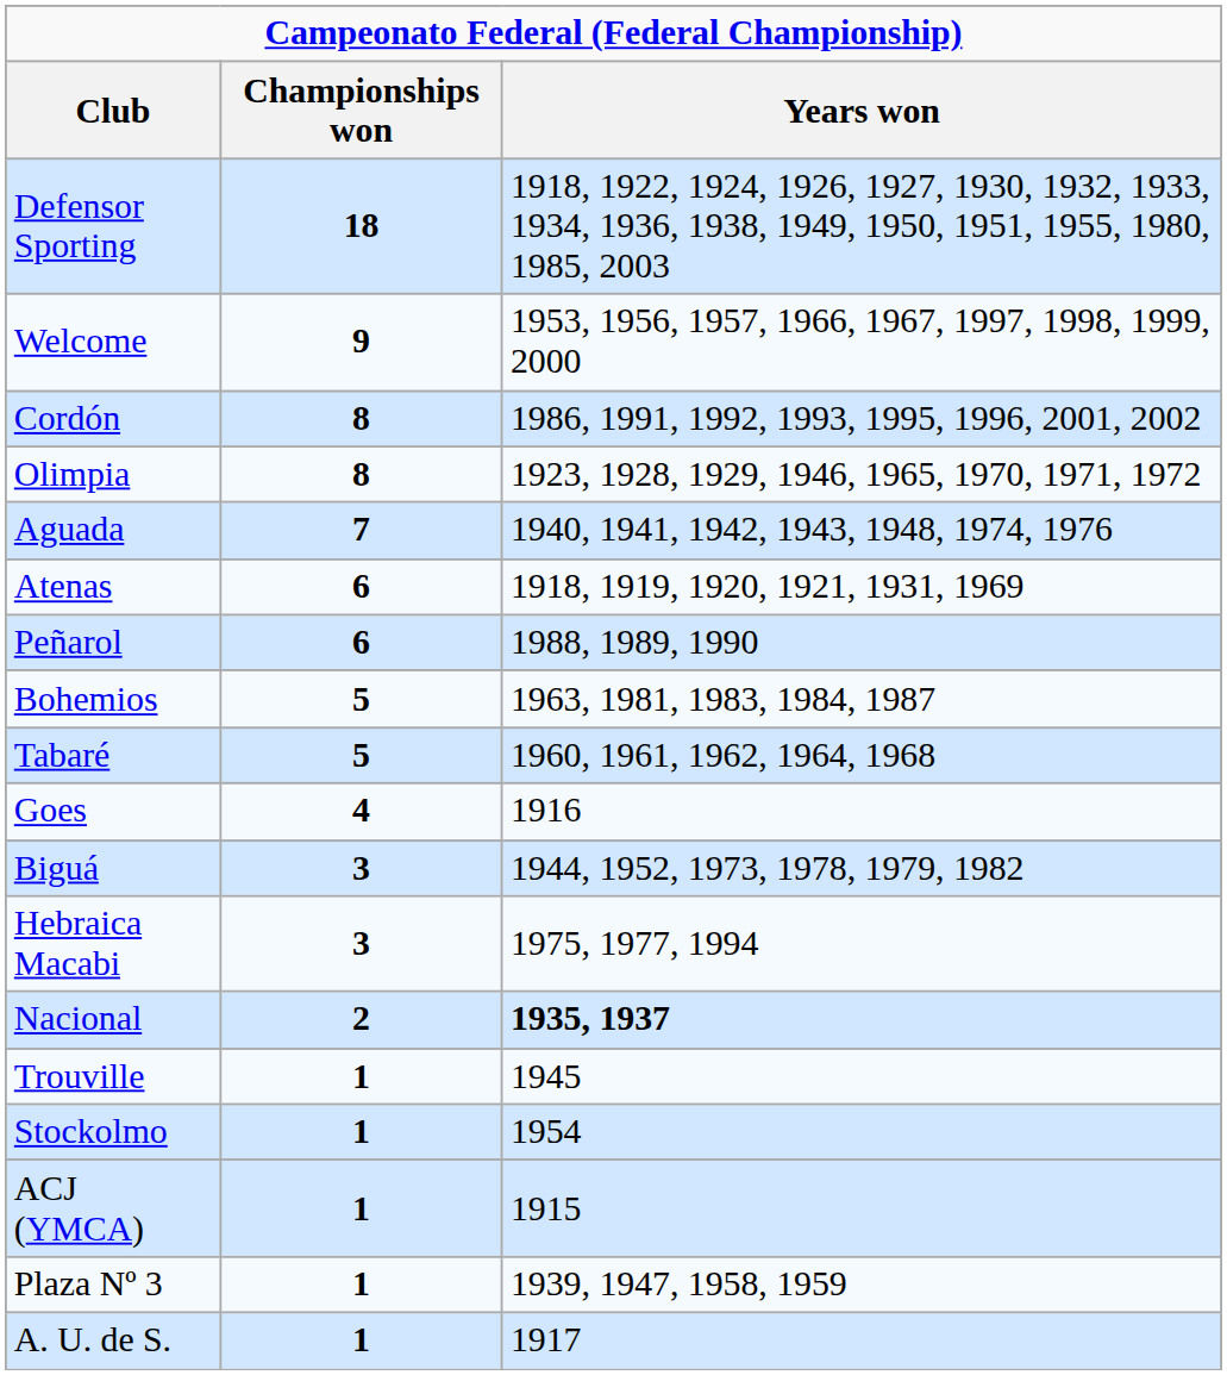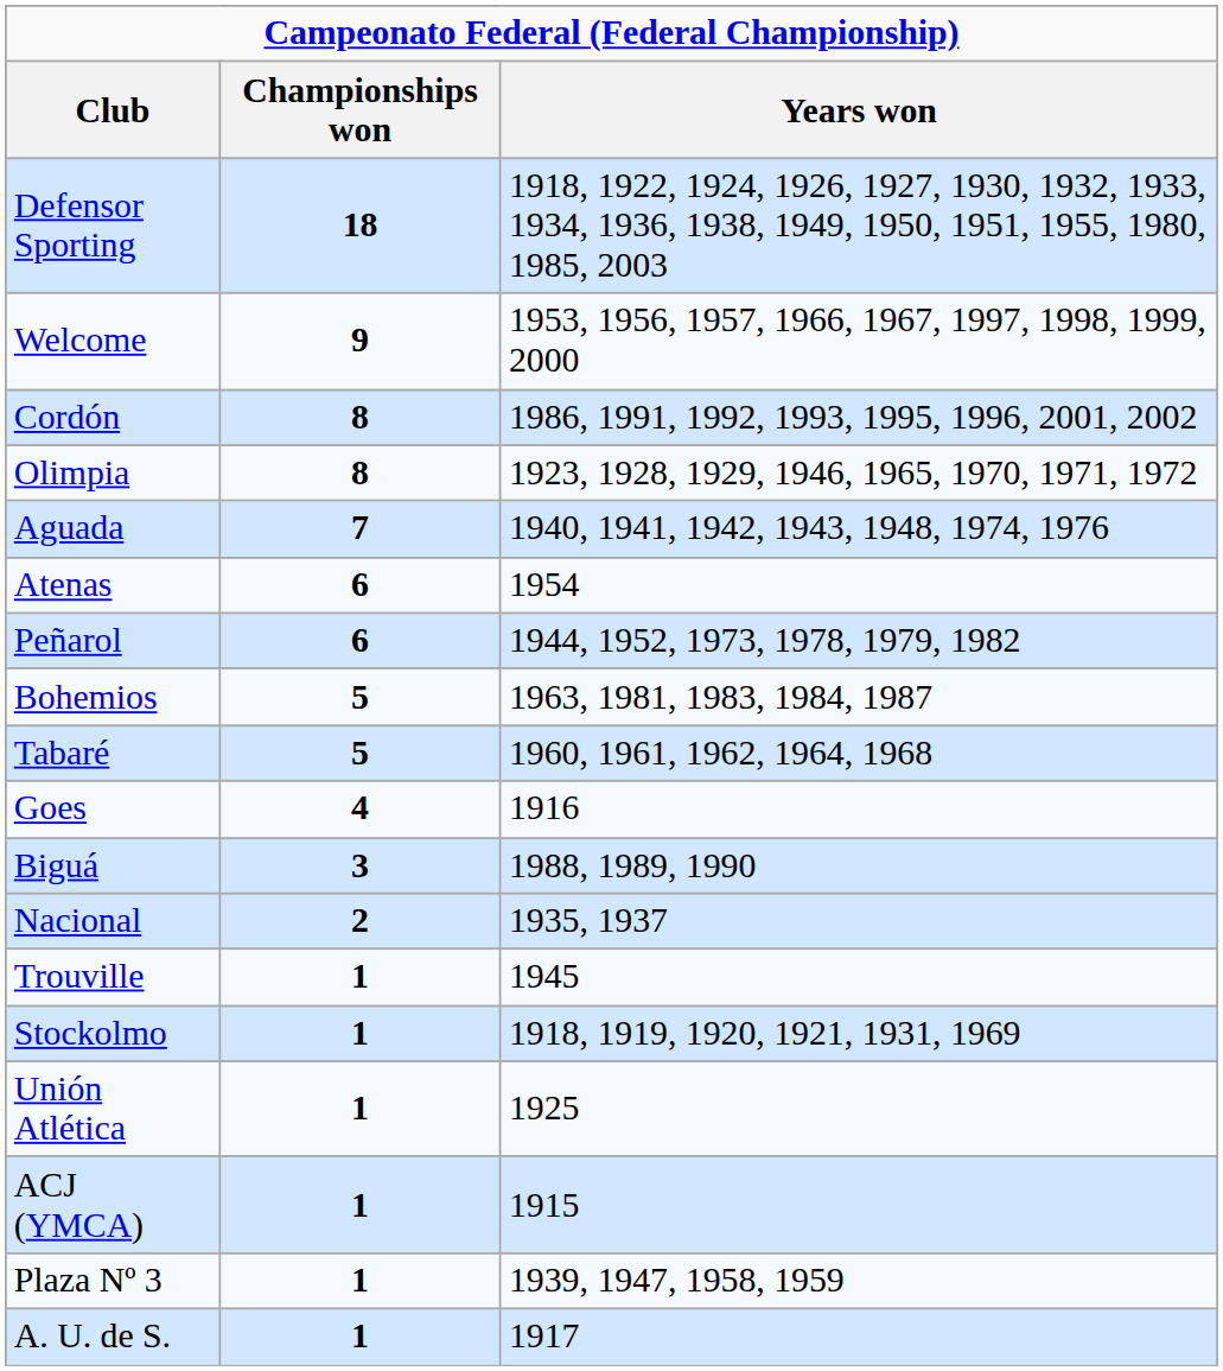Atenas | Years won: 1918, 1919, 1920, 1921, 1931, 1969 -> 1954
Peñarol | Years won: 1988, 1989, 1990 -> 1944, 1952, 1973, 1978, 1979, 1982
Biguá | Years won: 1944, 1952, 1973, 1978, 1979, 1982 -> 1988, 1989, 1990
- row: Hebraica Macabi | 3 | 1975, 1977, 1994
Nacional | Years won: bold -> normal
Stockolmo | Years won: 1954 -> 1918, 1919, 1920, 1921, 1931, 1969
+ row: Unión Atlética | 1 | 1925
